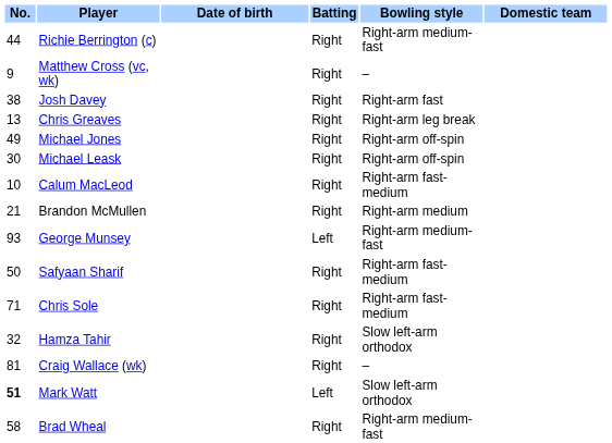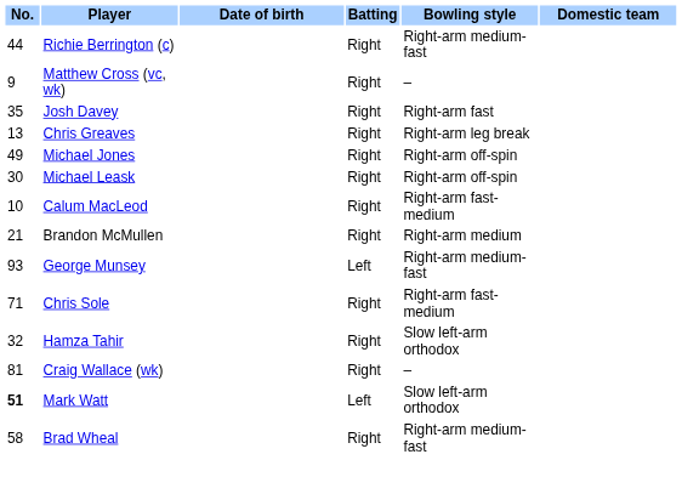Josh Davey | No.: 38 -> 35
- row: 50 | Safyaan Sharif | Right | Right-arm fast-medium
